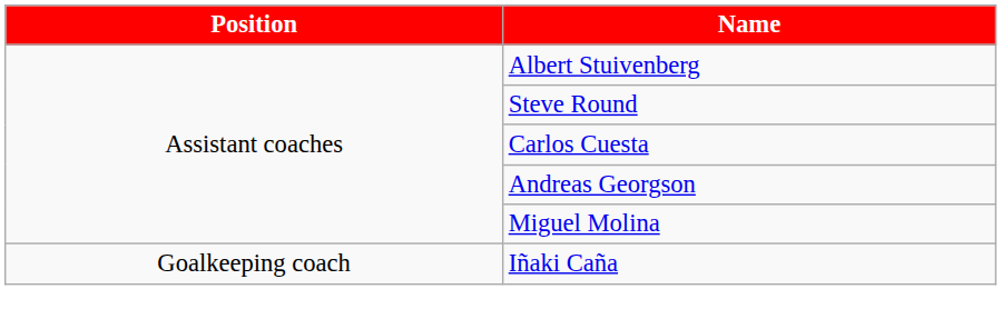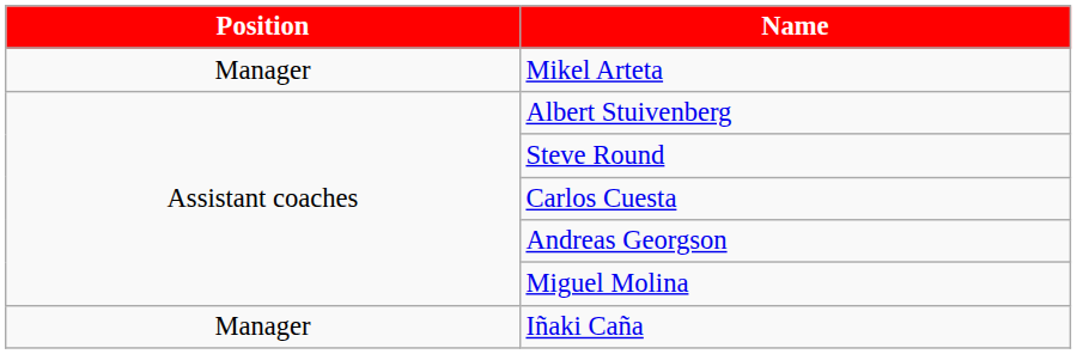+ row: Manager | Mikel Arteta
Iñaki Caña | Position: Goalkeeping coach -> Manager
